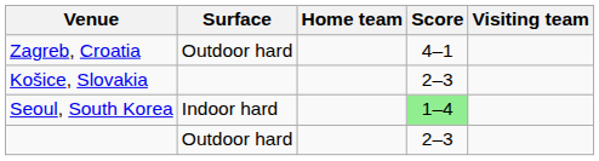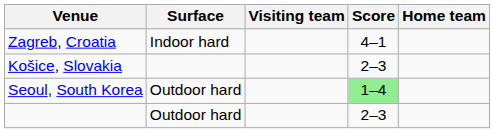columns swapped: Home team <-> Visiting team
Zagreb, Croatia | Surface: Outdoor hard -> Indoor hard
Seoul, South Korea | Surface: Indoor hard -> Outdoor hard
